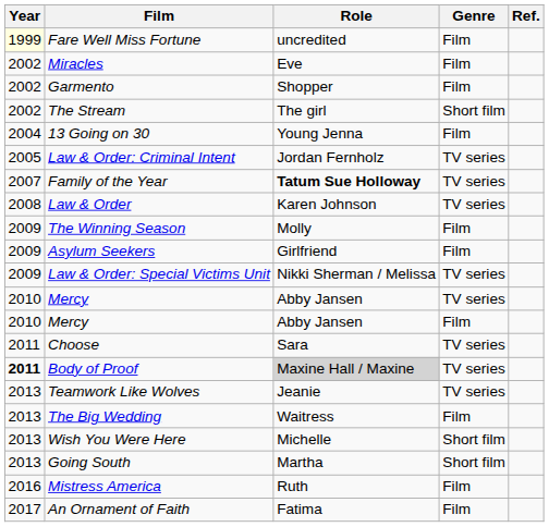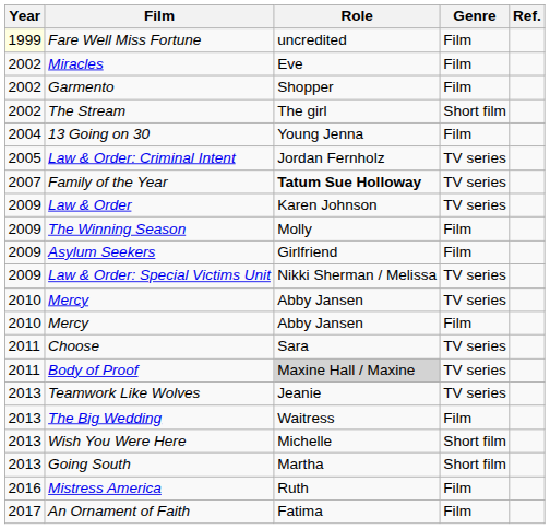Law & Order | Year: 2008 -> 2009
Body of Proof | Year: bold -> normal
